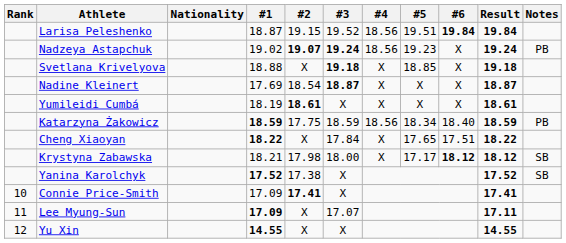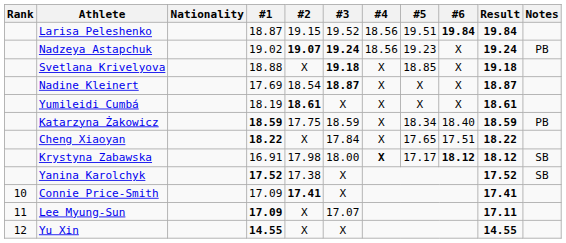Katarzyna Żakowicz | #4: 18.56 -> X
Krystyna Zabawska | #1: 18.21 -> 16.91
Krystyna Zabawska | #4: normal -> bold
